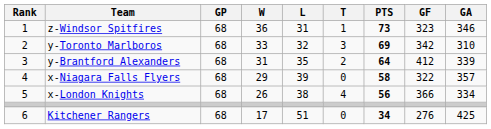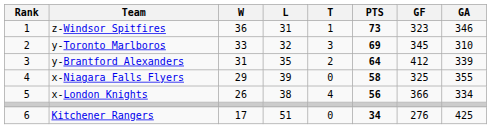- column: GP | 68 | 68 | 68 | 68 | 68 | 68
y-Toronto Marlboros | GF: 342 -> 345
x-Niagara Falls Flyers | GF: 322 -> 325
x-Niagara Falls Flyers | GA: 357 -> 355
